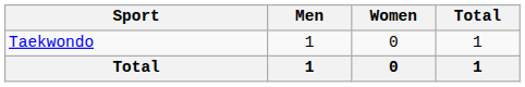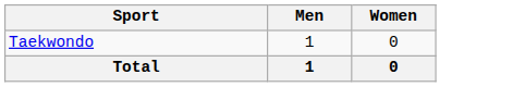- column: Total | 1 | 1
